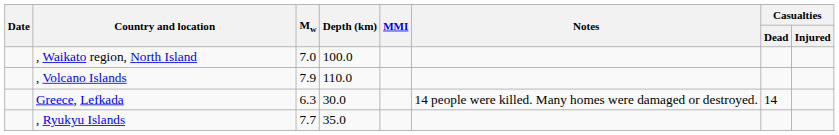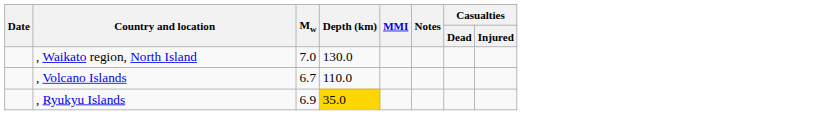, Waikato region, North Island | Depth (km): 100.0 -> 130.0
, Volcano Islands | Mw: 7.9 -> 6.7
- row: Greece, Lefkada | 6.3 | 30.0 | 14 people were killed. Many homes were damaged or destroyed. | 14
, Ryukyu Islands | Mw: 7.7 -> 6.9
, Ryukyu Islands | Depth (km): no background -> gold background
